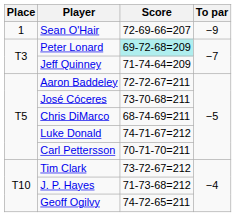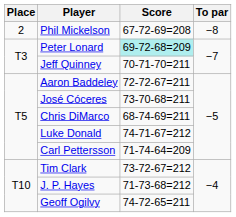- row: 1 | Sean O'Hair | 72-69-66=207 | −9
+ row: 2 | Phil Mickelson | 67-72-69=208 | −8
Jeff Quinney | Score: 71-74-64=209 -> 70-71-70=211
Carl Pettersson | Score: 70-71-70=211 -> 71-74-64=209
